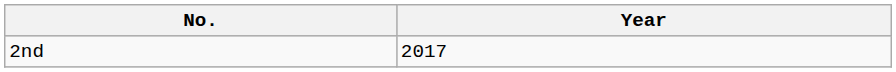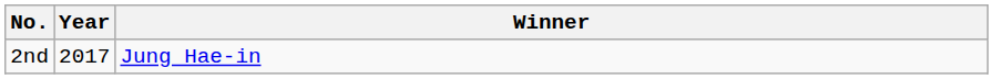+ column: Winner | Jung Hae-in
